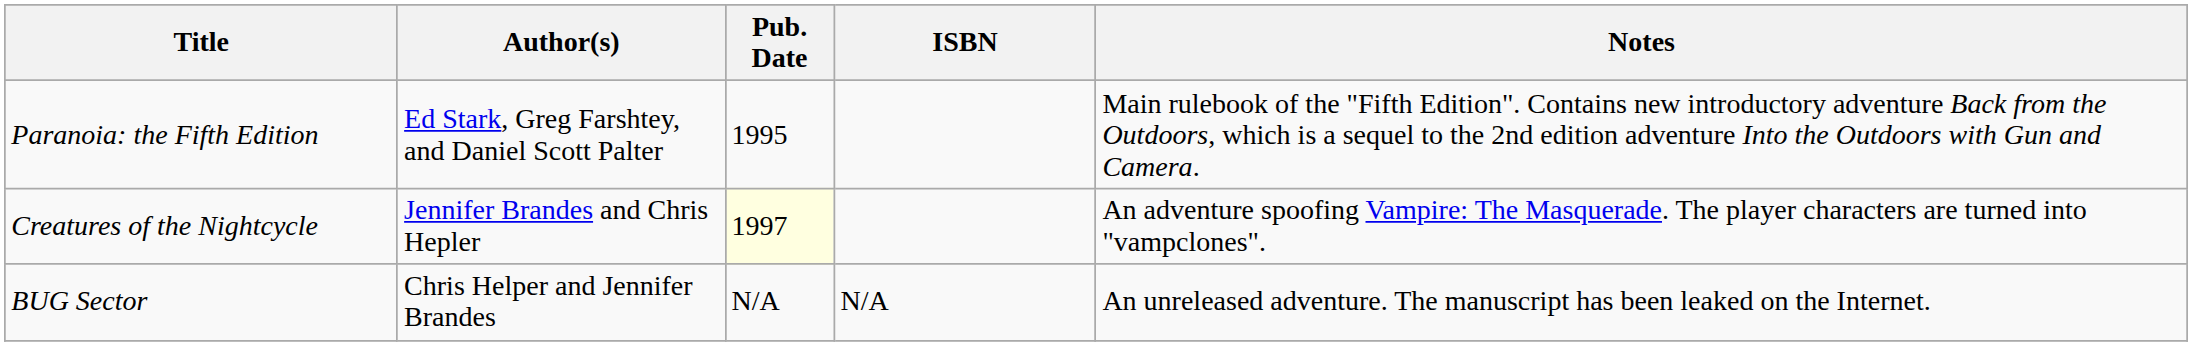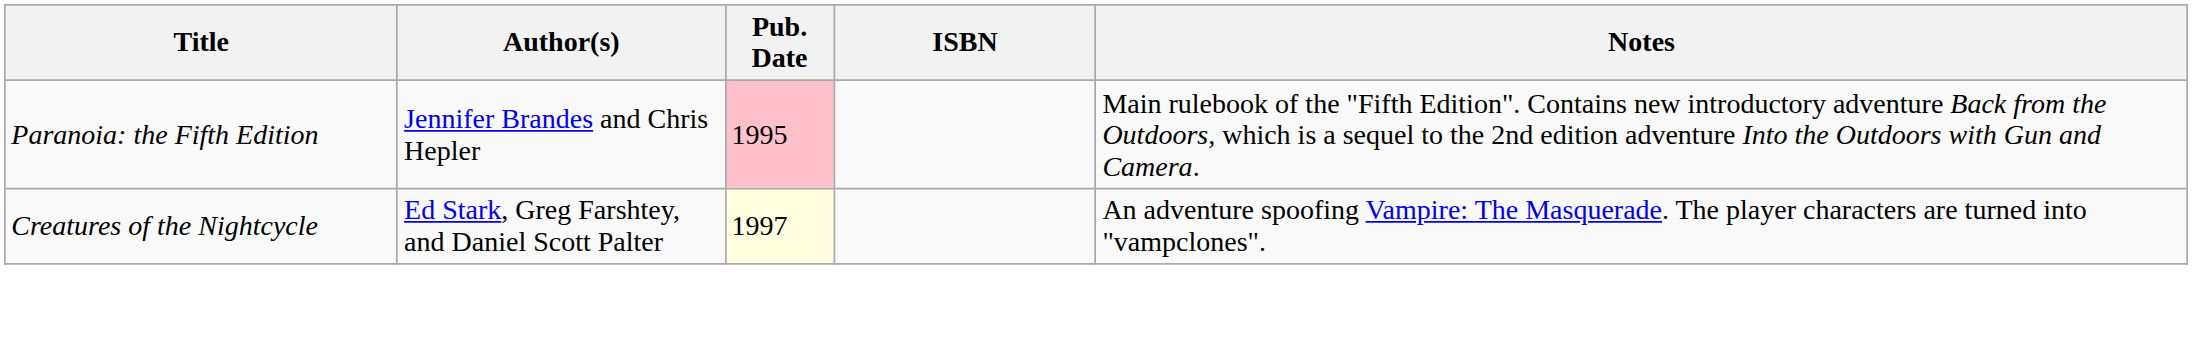Paranoia: the Fifth Edition | Author(s): Ed Stark, Greg Farshtey, and Daniel Scott Palter -> Jennifer Brandes and Chris Hepler
Paranoia: the Fifth Edition | Pub. Date: no background -> pink background
Creatures of the Nightcycle | Author(s): Jennifer Brandes and Chris Hepler -> Ed Stark, Greg Farshtey, and Daniel Scott Palter
- row: BUG Sector | Chris Helper and Jennifer Brandes | N/A | N/A | An unreleased adventure. The manuscript has been leaked on the Internet.
